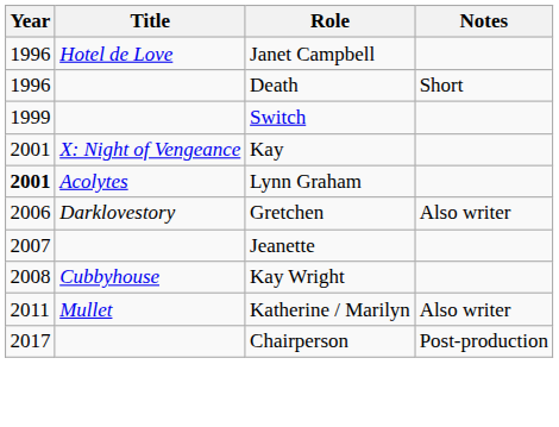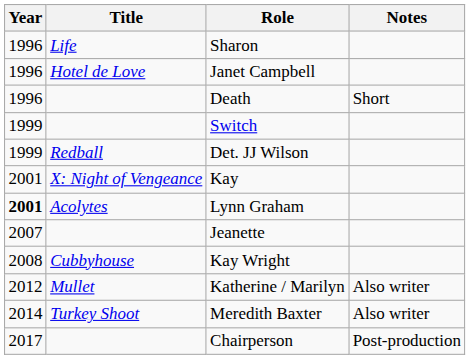+ row: 1996 | Life | Sharon
+ row: 1999 | Redball | Det. JJ Wilson
- row: 2006 | Darklovestory | Gretchen | Also writer
Katherine / Marilyn | Year: 2011 -> 2012
+ row: 2014 | Turkey Shoot | Meredith Baxter | Also writer
